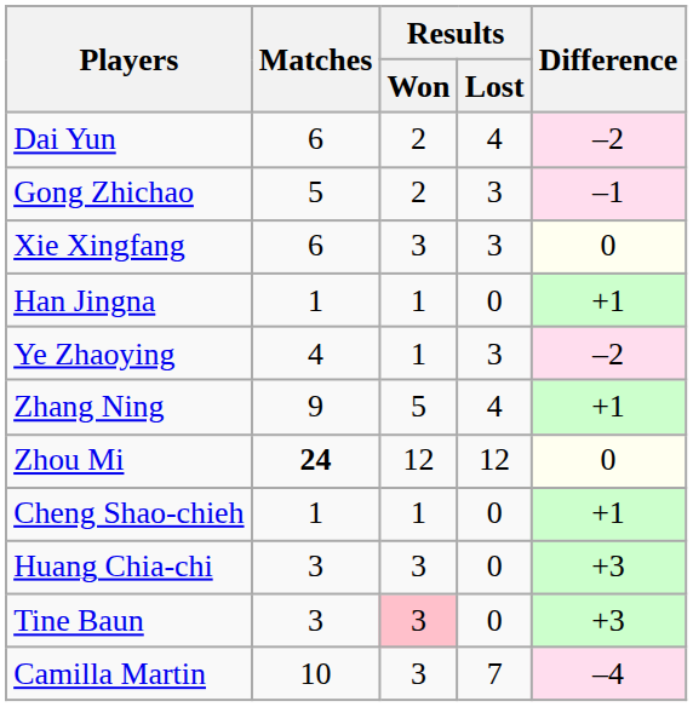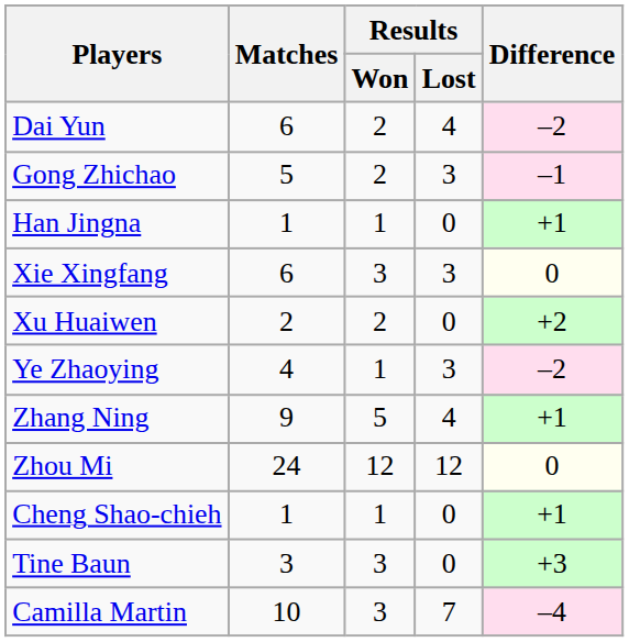rows swapped: Han Jingna <-> Xie Xingfang
+ row: Xu Huaiwen | 2 | 2 | 0 | +2
Zhou Mi | Matches: bold -> normal
- row: Huang Chia-chi | 3 | 3 | 0 | +3
Tine Baun | Results / Won: pink background -> no background
